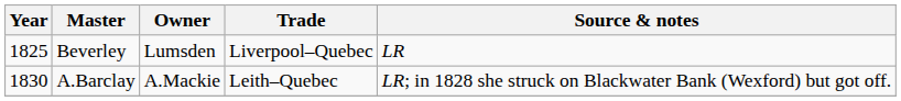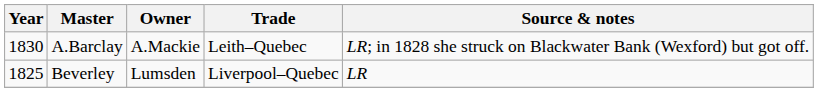rows swapped: Beverley <-> A.Barclay
